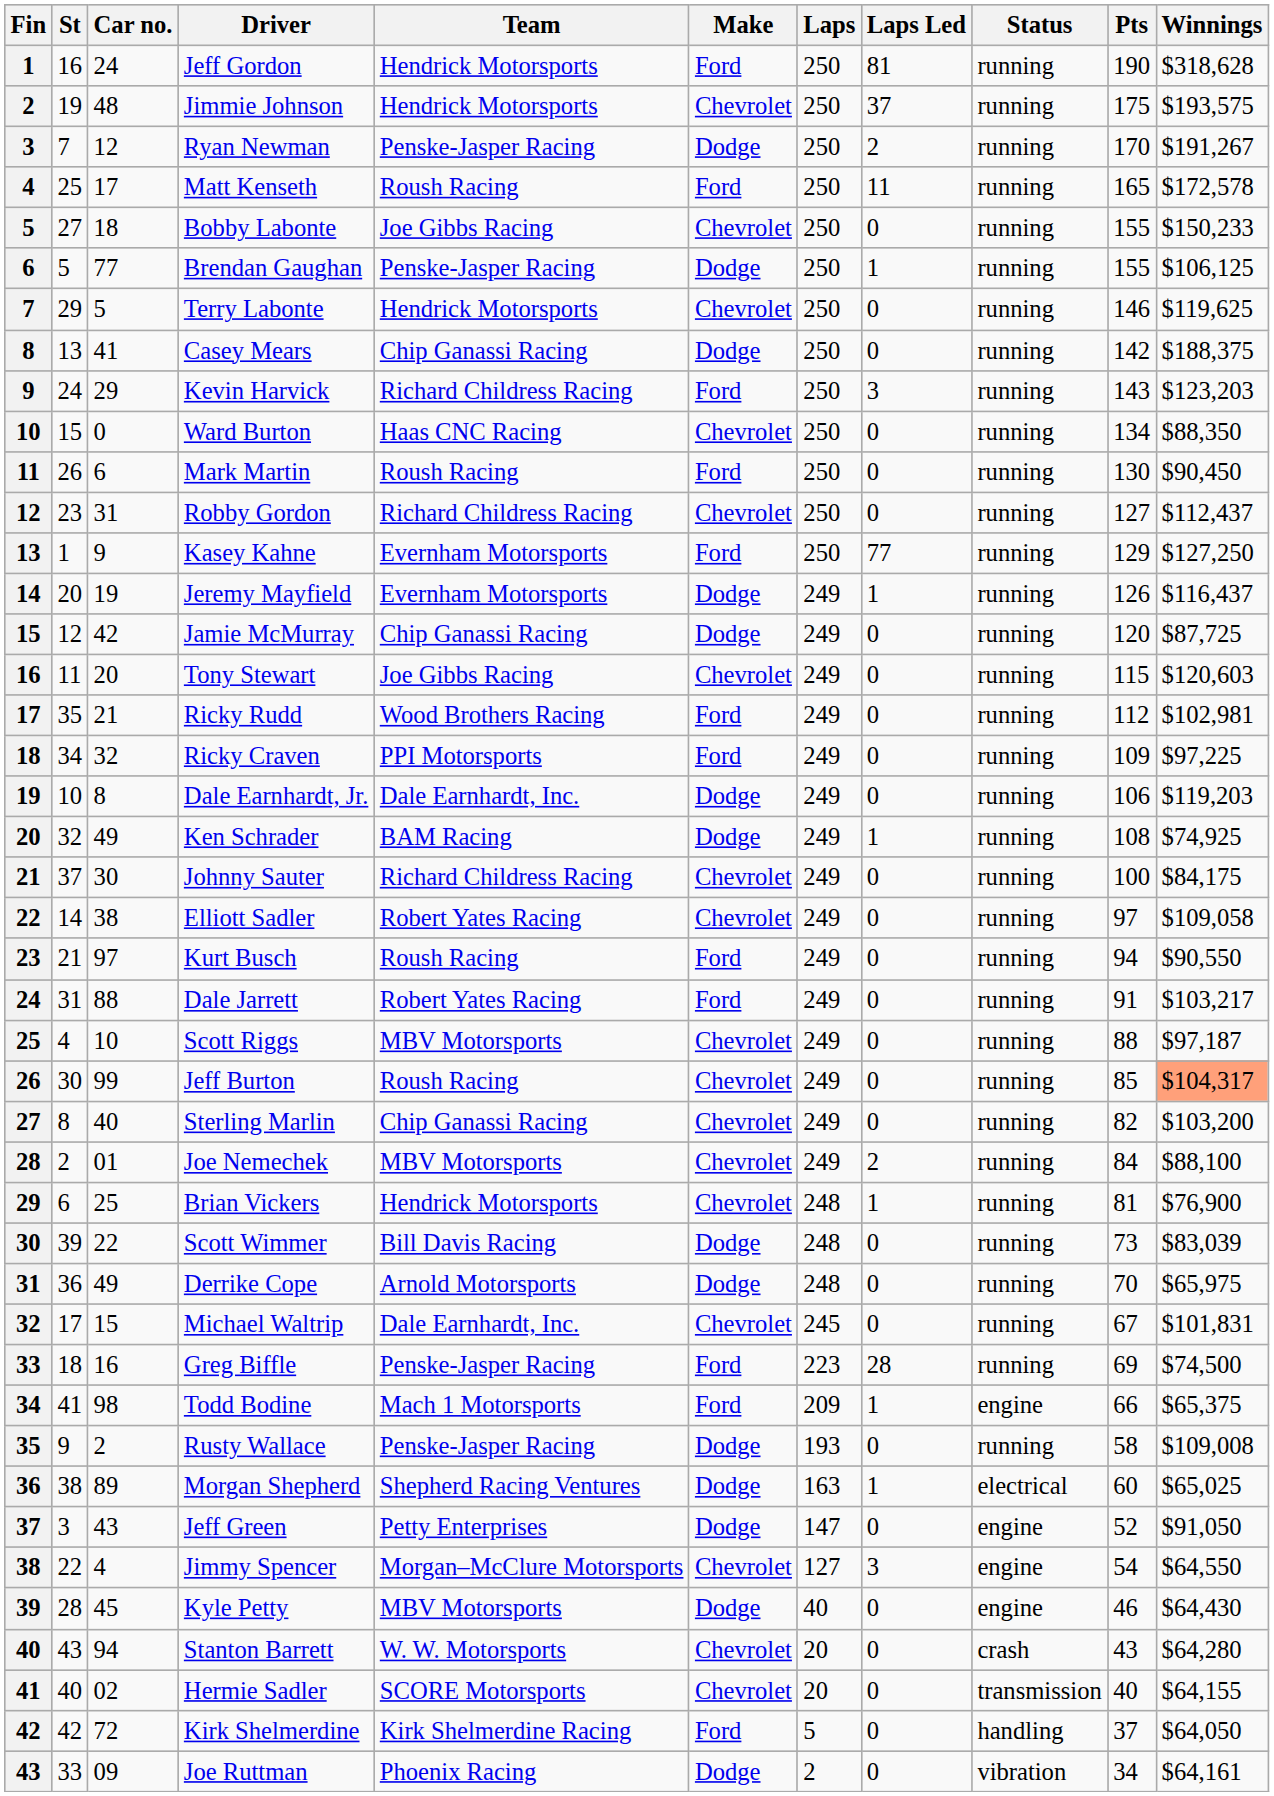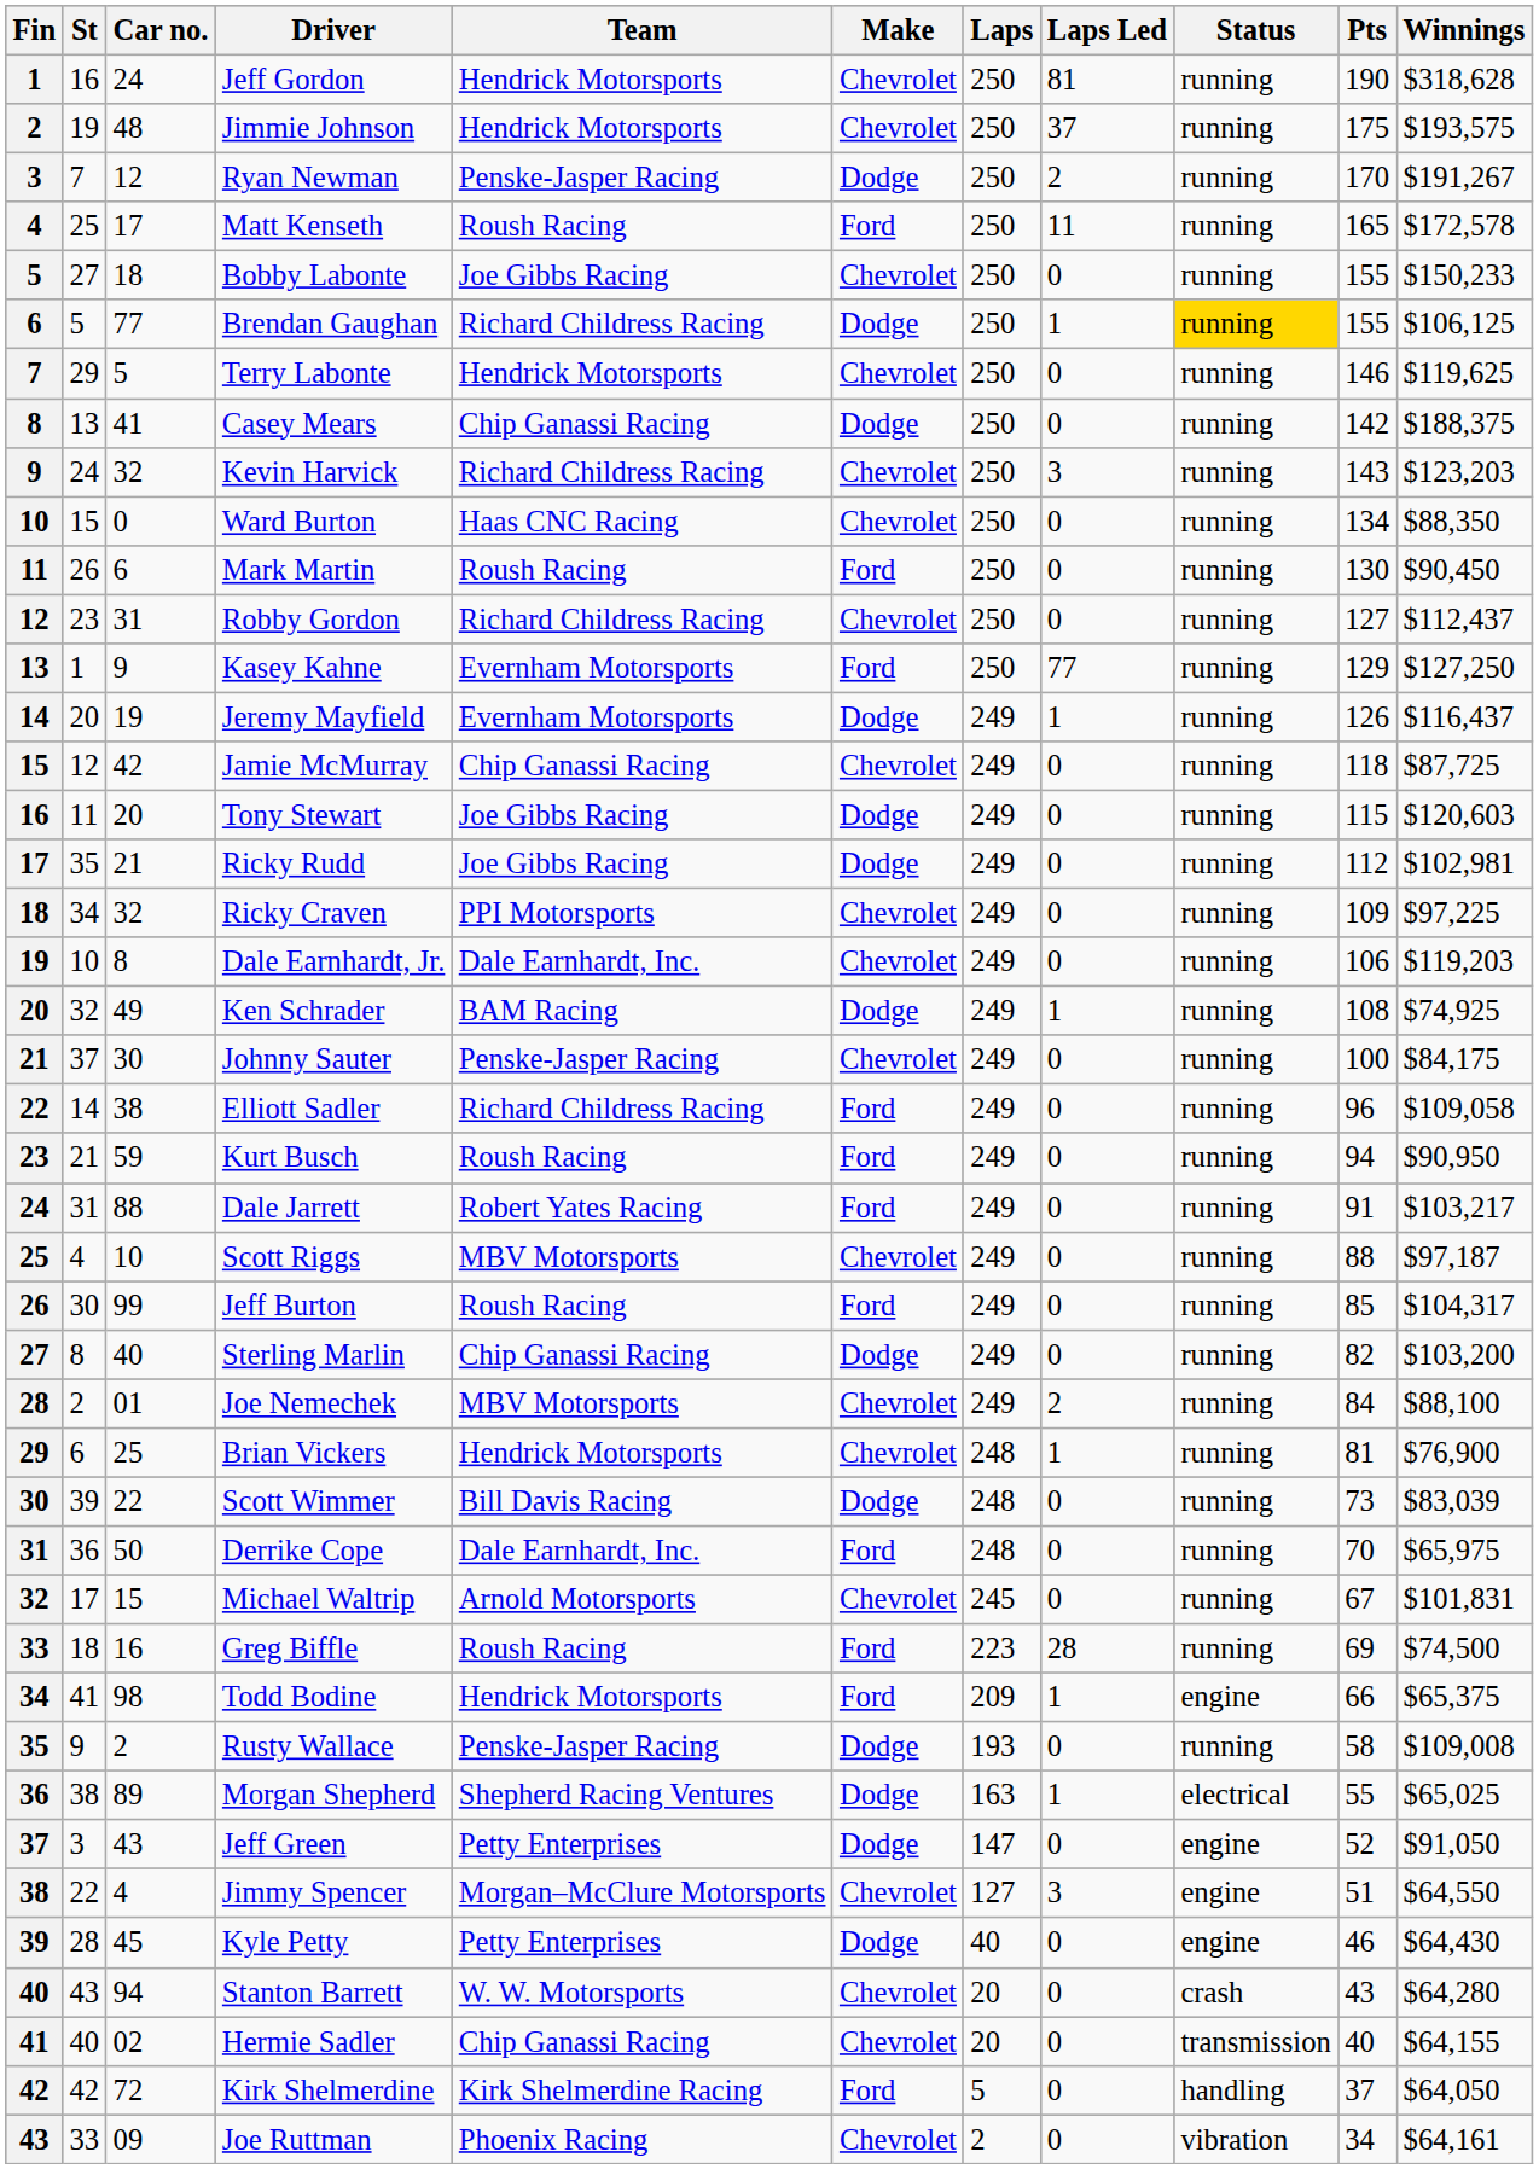Jeff Gordon | Make: Ford -> Chevrolet
Brendan Gaughan | Team: Penske-Jasper Racing -> Richard Childress Racing
Brendan Gaughan | Status: no background -> gold background
Kevin Harvick | Car no.: 29 -> 32
Kevin Harvick | Make: Ford -> Chevrolet
Jamie McMurray | Make: Dodge -> Chevrolet
Jamie McMurray | Pts: 120 -> 118
Tony Stewart | Make: Chevrolet -> Dodge
Ricky Rudd | Team: Wood Brothers Racing -> Joe Gibbs Racing
Ricky Rudd | Make: Ford -> Dodge
Ricky Craven | Make: Ford -> Chevrolet
Dale Earnhardt, Jr. | Make: Dodge -> Chevrolet
Johnny Sauter | Team: Richard Childress Racing -> Penske-Jasper Racing
Elliott Sadler | Team: Robert Yates Racing -> Richard Childress Racing
Elliott Sadler | Make: Chevrolet -> Ford
Elliott Sadler | Pts: 97 -> 96
Kurt Busch | Car no.: 97 -> 59
Kurt Busch | Winnings: $90,550 -> $90,950
Jeff Burton | Make: Chevrolet -> Ford
Jeff Burton | Winnings: lightsalmon background -> no background
Sterling Marlin | Make: Chevrolet -> Dodge
Derrike Cope | Car no.: 49 -> 50
Derrike Cope | Team: Arnold Motorsports -> Dale Earnhardt, Inc.
Derrike Cope | Make: Dodge -> Ford
Michael Waltrip | Team: Dale Earnhardt, Inc. -> Arnold Motorsports
Greg Biffle | Team: Penske-Jasper Racing -> Roush Racing
Todd Bodine | Team: Mach 1 Motorsports -> Hendrick Motorsports
Morgan Shepherd | Pts: 60 -> 55
Jimmy Spencer | Pts: 54 -> 51
Kyle Petty | Team: MBV Motorsports -> Petty Enterprises
Hermie Sadler | Team: SCORE Motorsports -> Chip Ganassi Racing
Joe Ruttman | Make: Dodge -> Chevrolet
